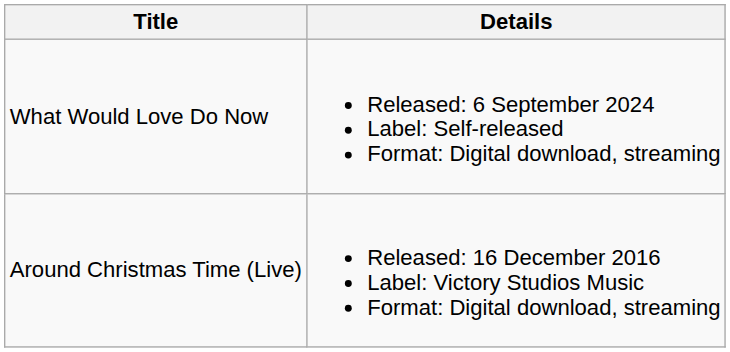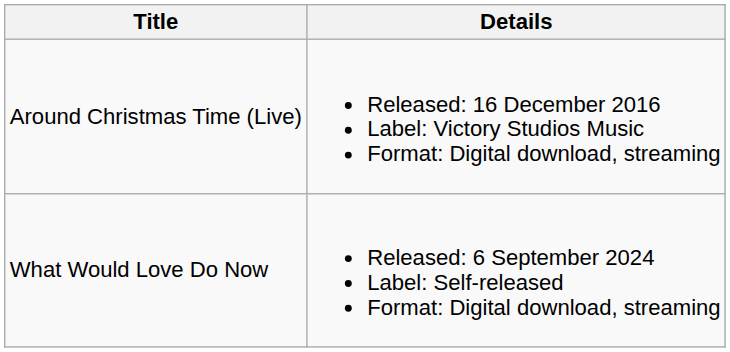rows swapped: Around Christmas Time (Live) <-> What Would Love Do Now
